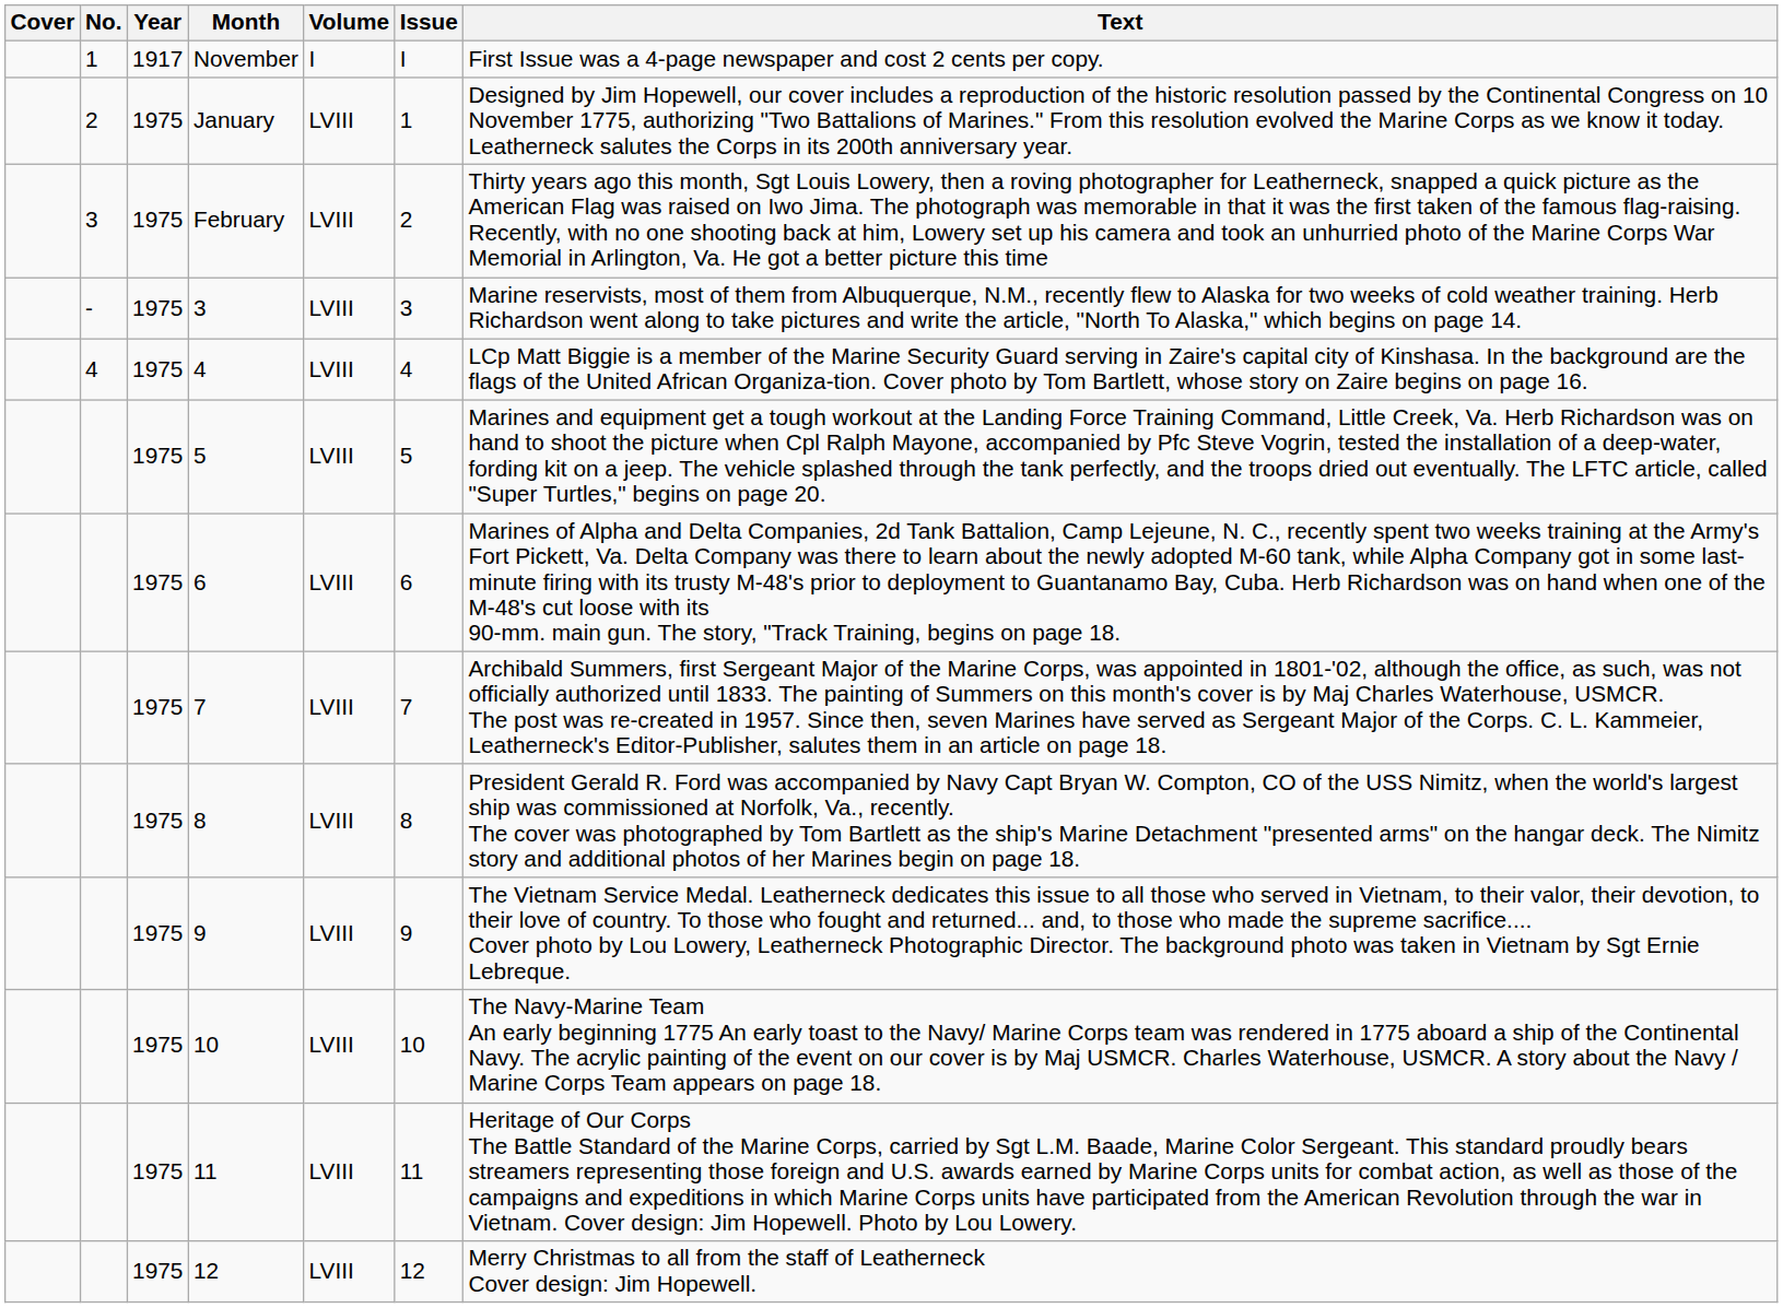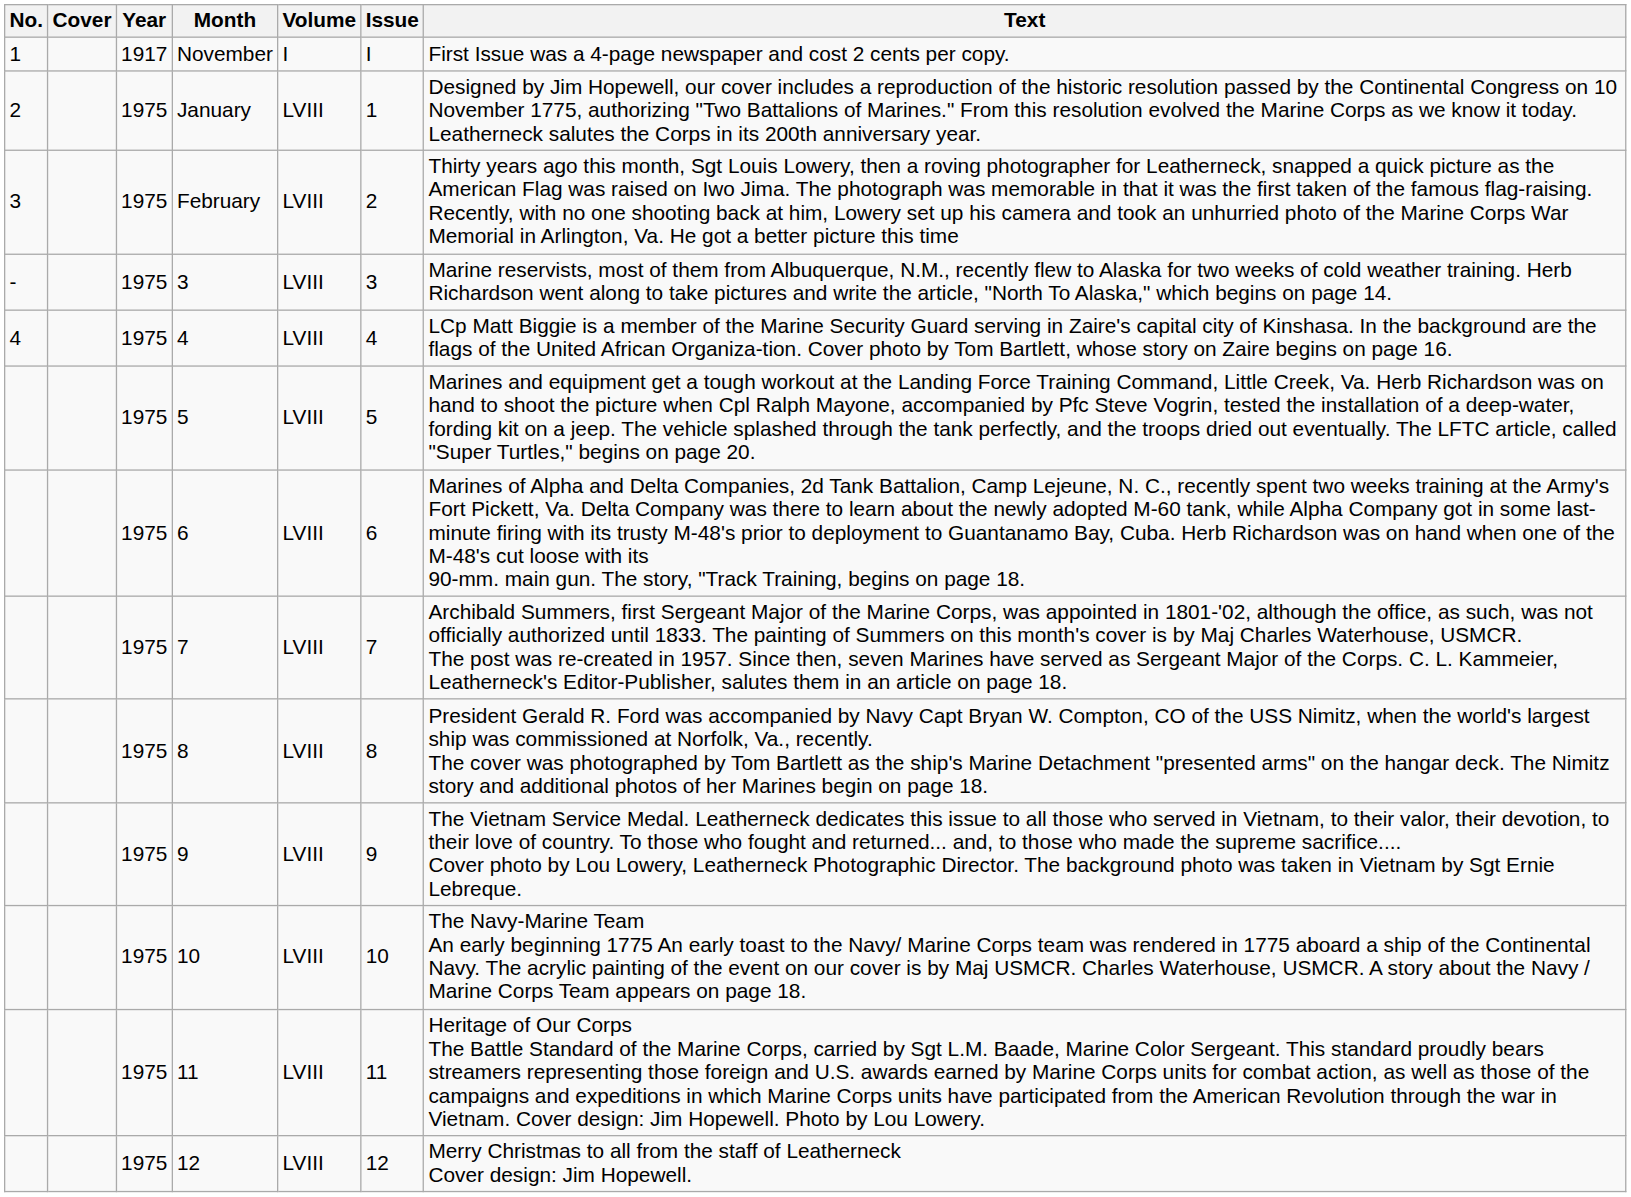columns swapped: No. <-> Cover
